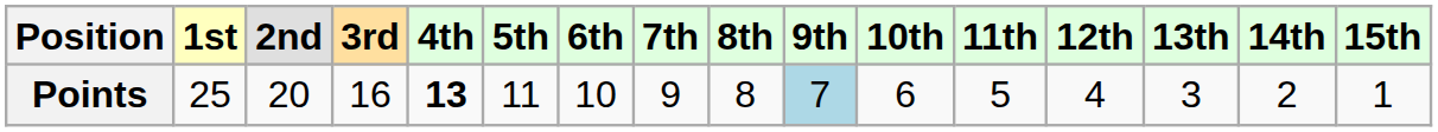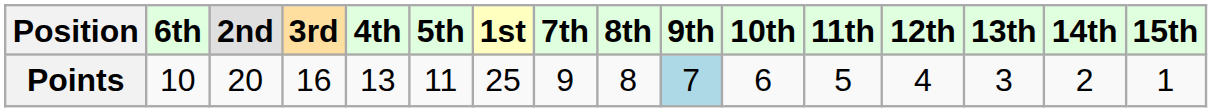columns swapped: 1st <-> 6th
Points | 4th: bold -> normal
